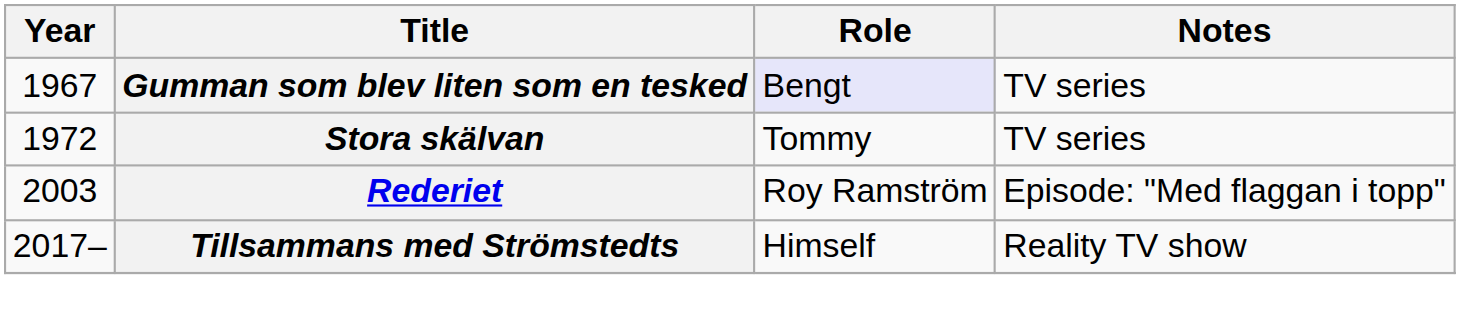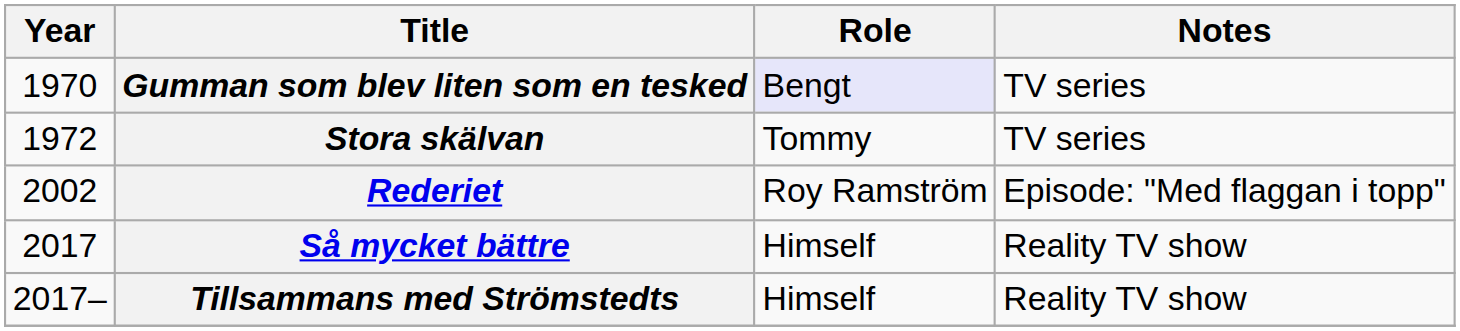Gumman som blev liten som en tesked | Year: 1967 -> 1970
Rederiet | Year: 2003 -> 2002
+ row: 2017 | Så mycket bättre | Himself | Reality TV show
